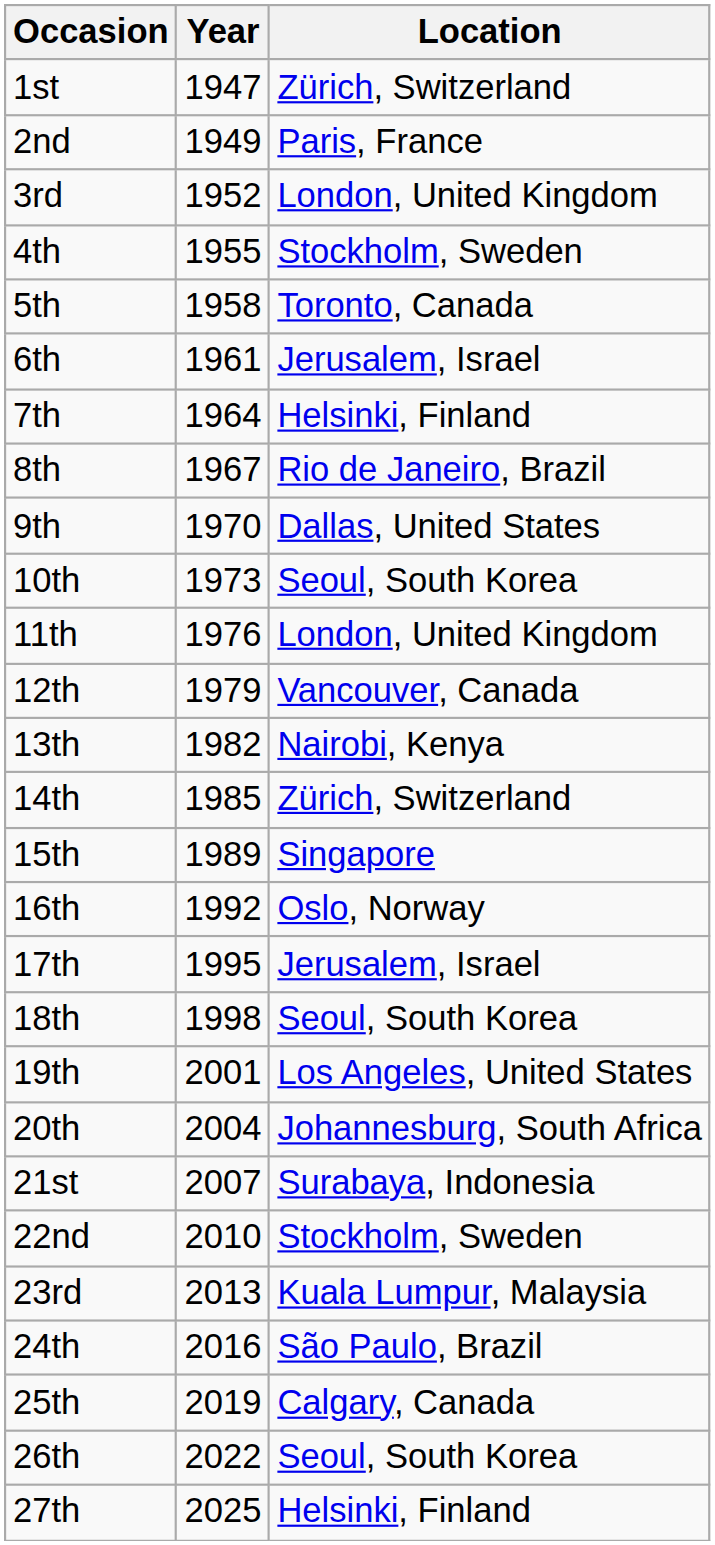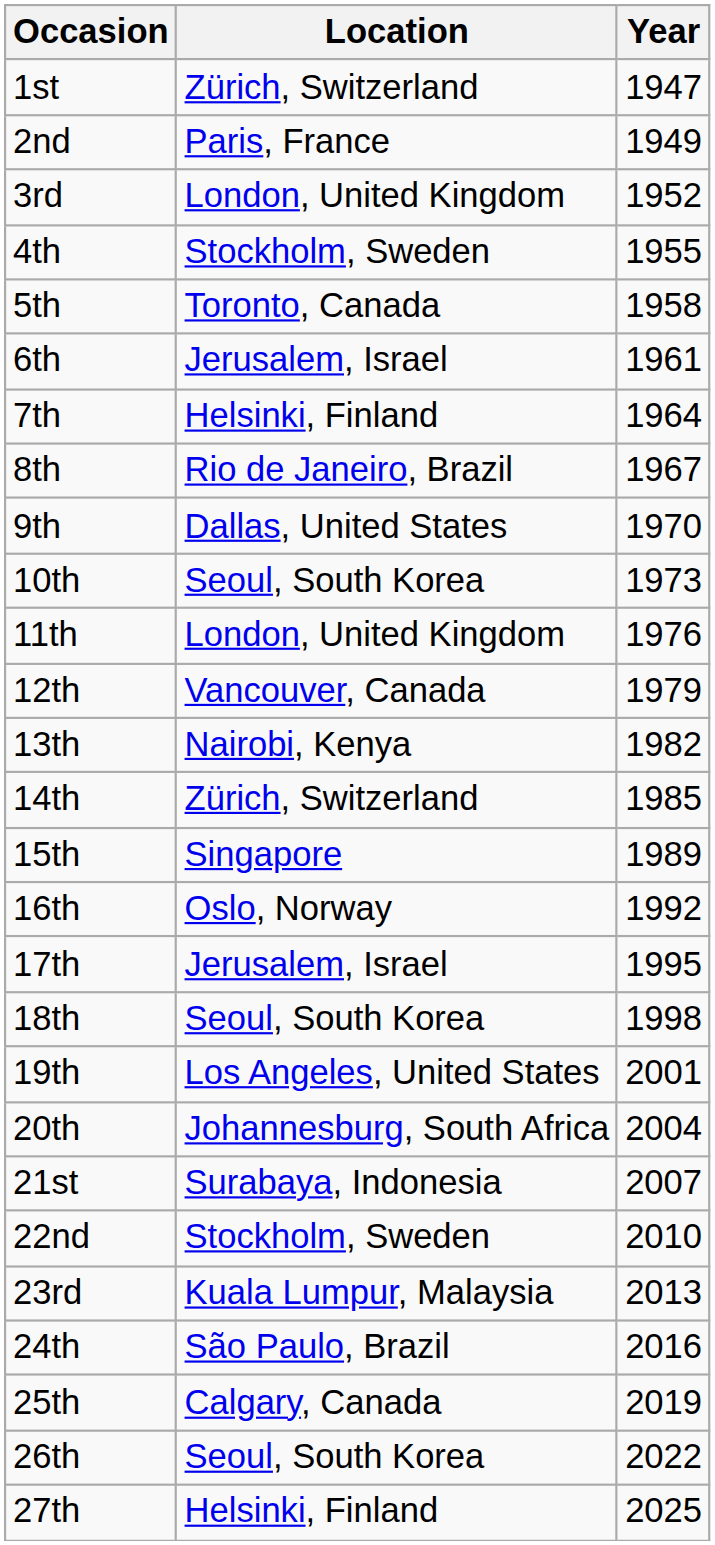columns swapped: Year <-> Location
